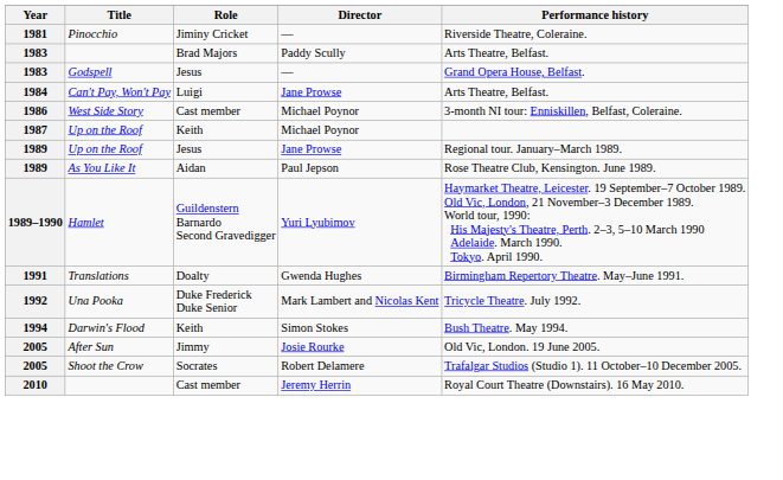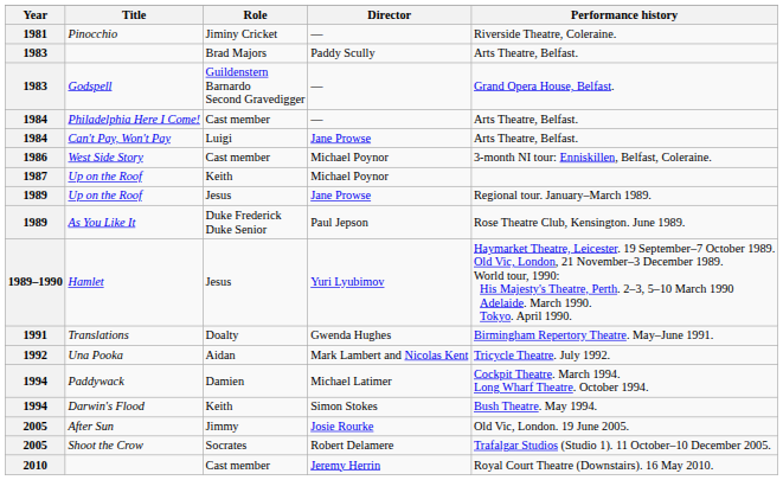Godspell | Role: Jesus -> Guildenstern Barnardo Second Gravedigger
+ row: 1984 | Philadelphia Here I Come! | Cast member | — | Arts Theatre, Belfast.
As You Like It | Role: Aidan -> Duke Frederick Duke Senior
Hamlet | Role: Guildenstern Barnardo Second Gravedigger -> Jesus
Una Pooka | Role: Duke Frederick Duke Senior -> Aidan
+ row: 1994 | Paddywack | Damien | Michael Latimer | Cockpit Theatre. March 1994. Long Wharf Theatre. October 1994.
